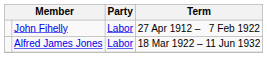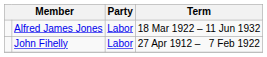rows swapped: John Fihelly <-> Alfred James Jones
